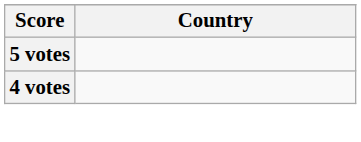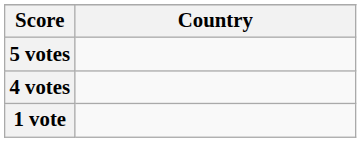+ row: 1 vote
